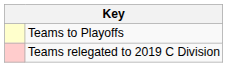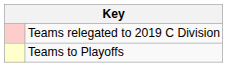rows swapped: Teams to Playoffs <-> Teams relegated to 2019 C Division
